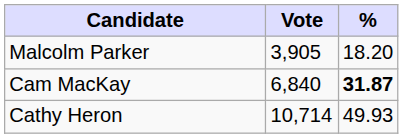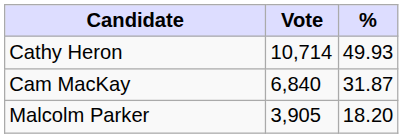rows swapped: Cathy Heron <-> Malcolm Parker
Cam MacKay | %: bold -> normal
